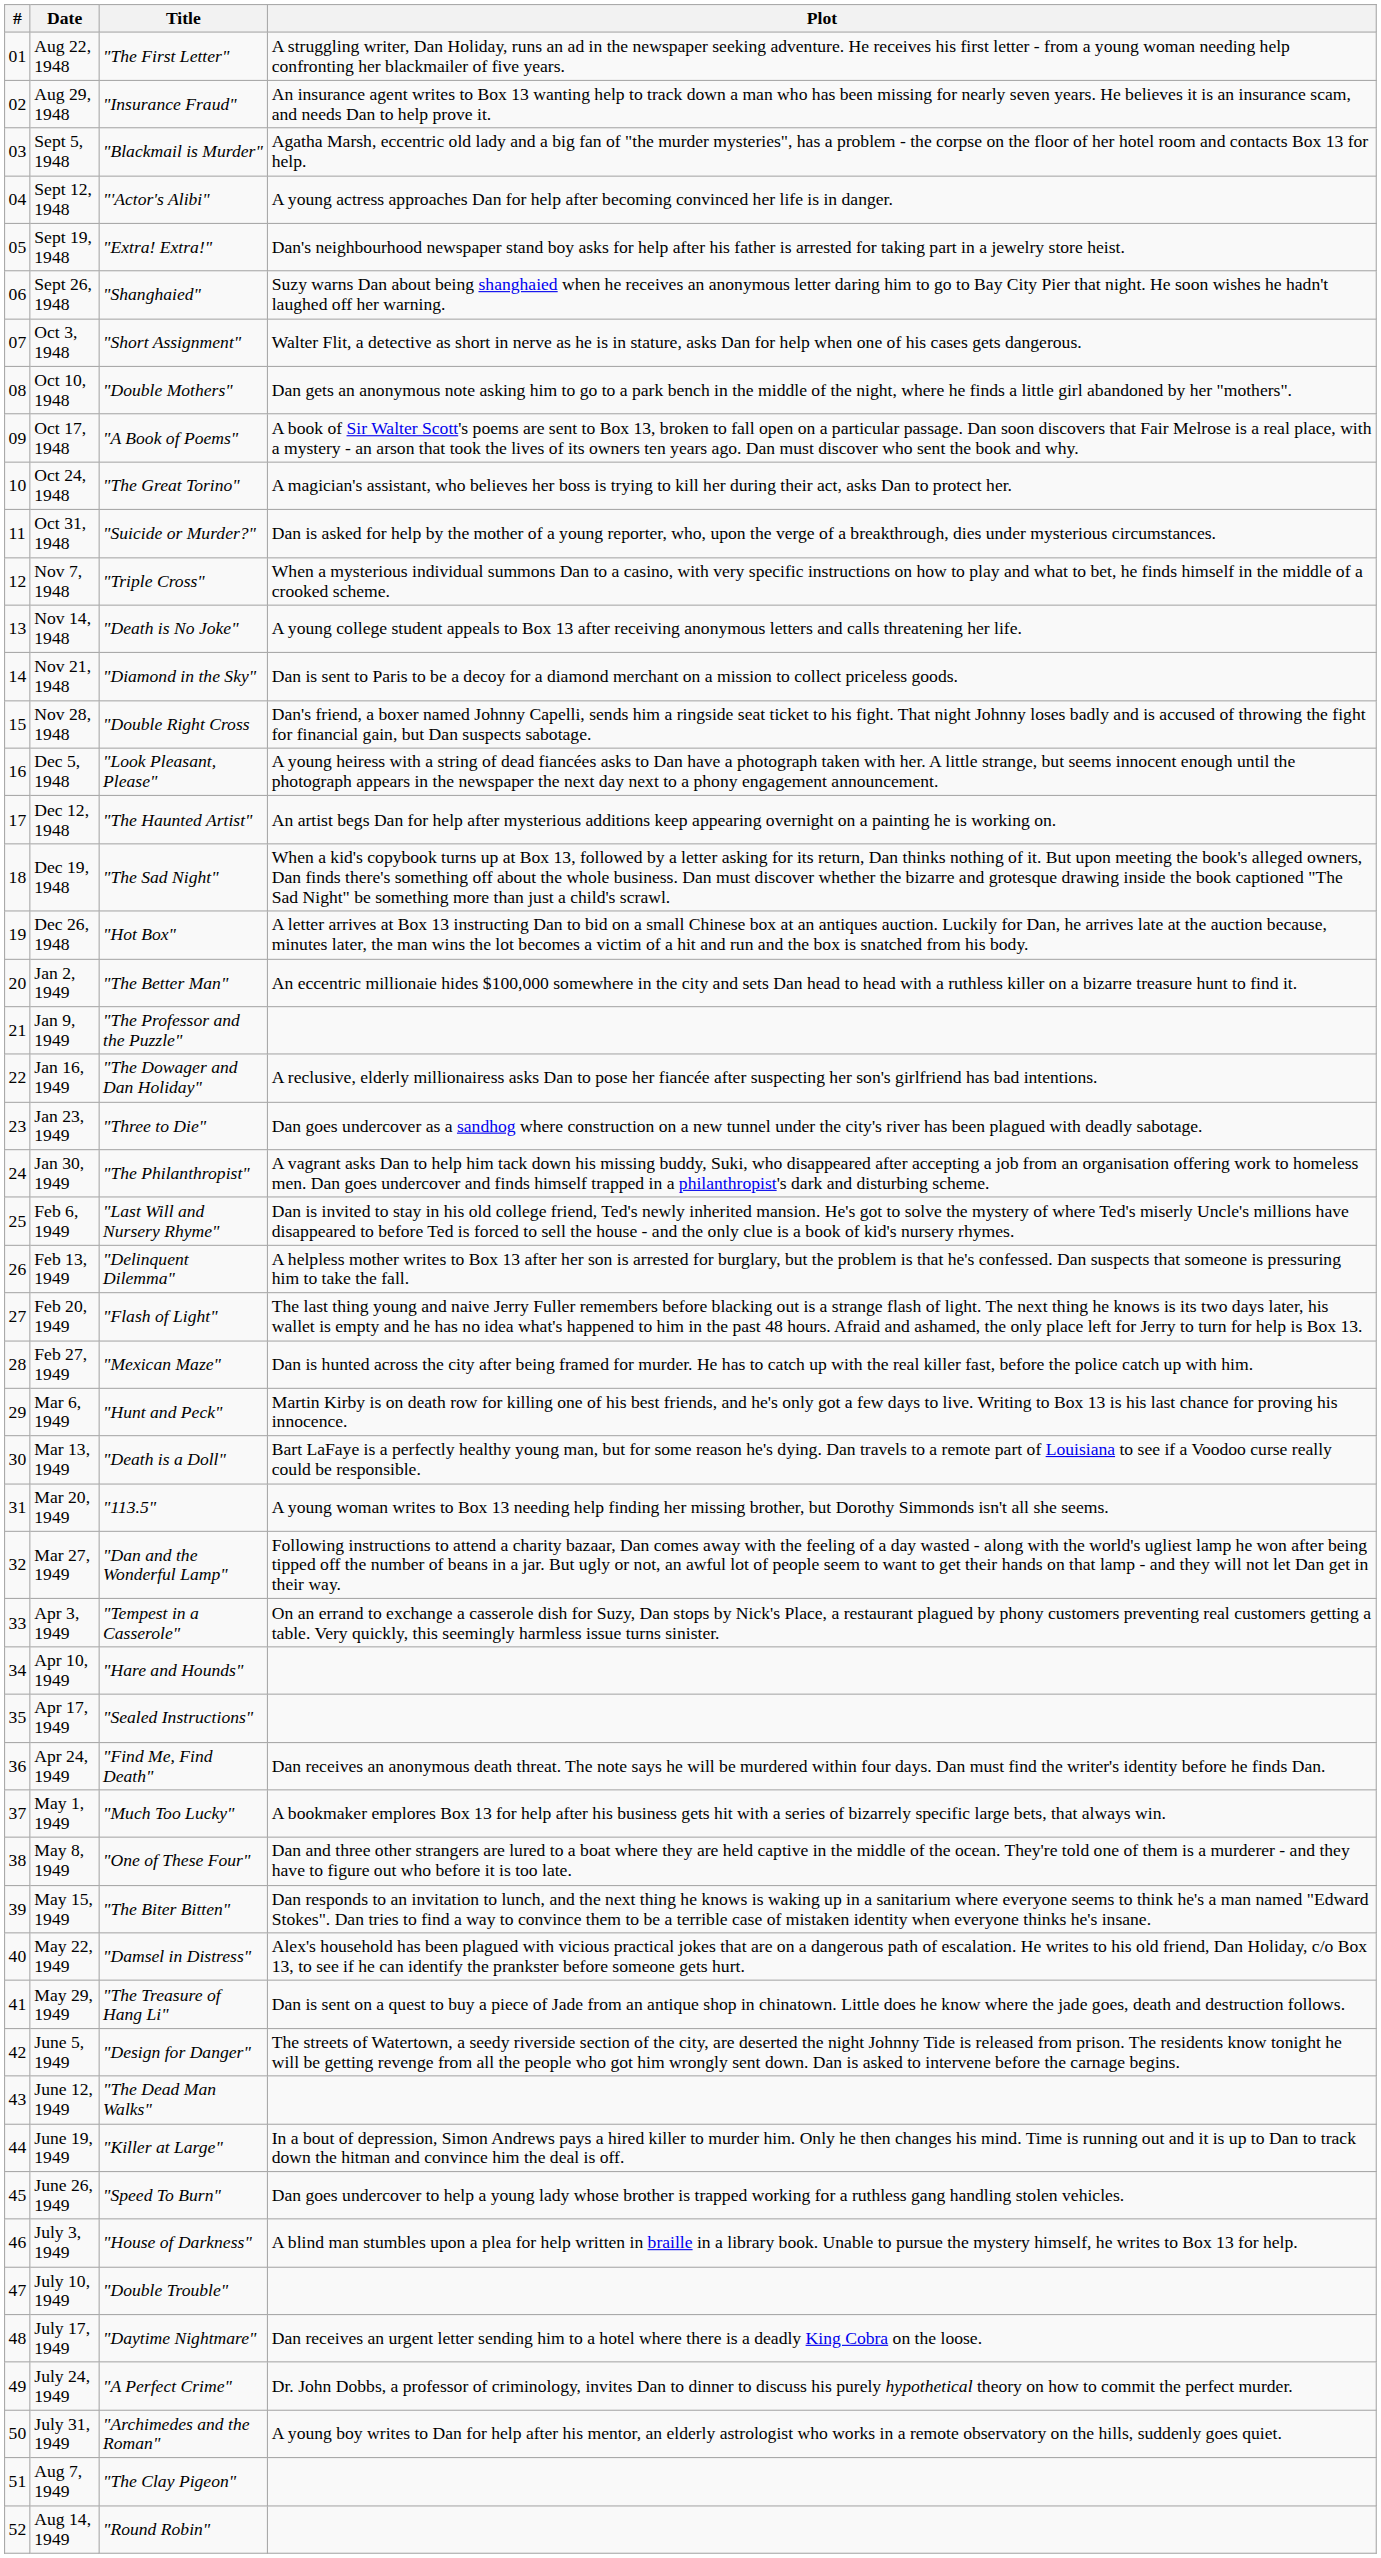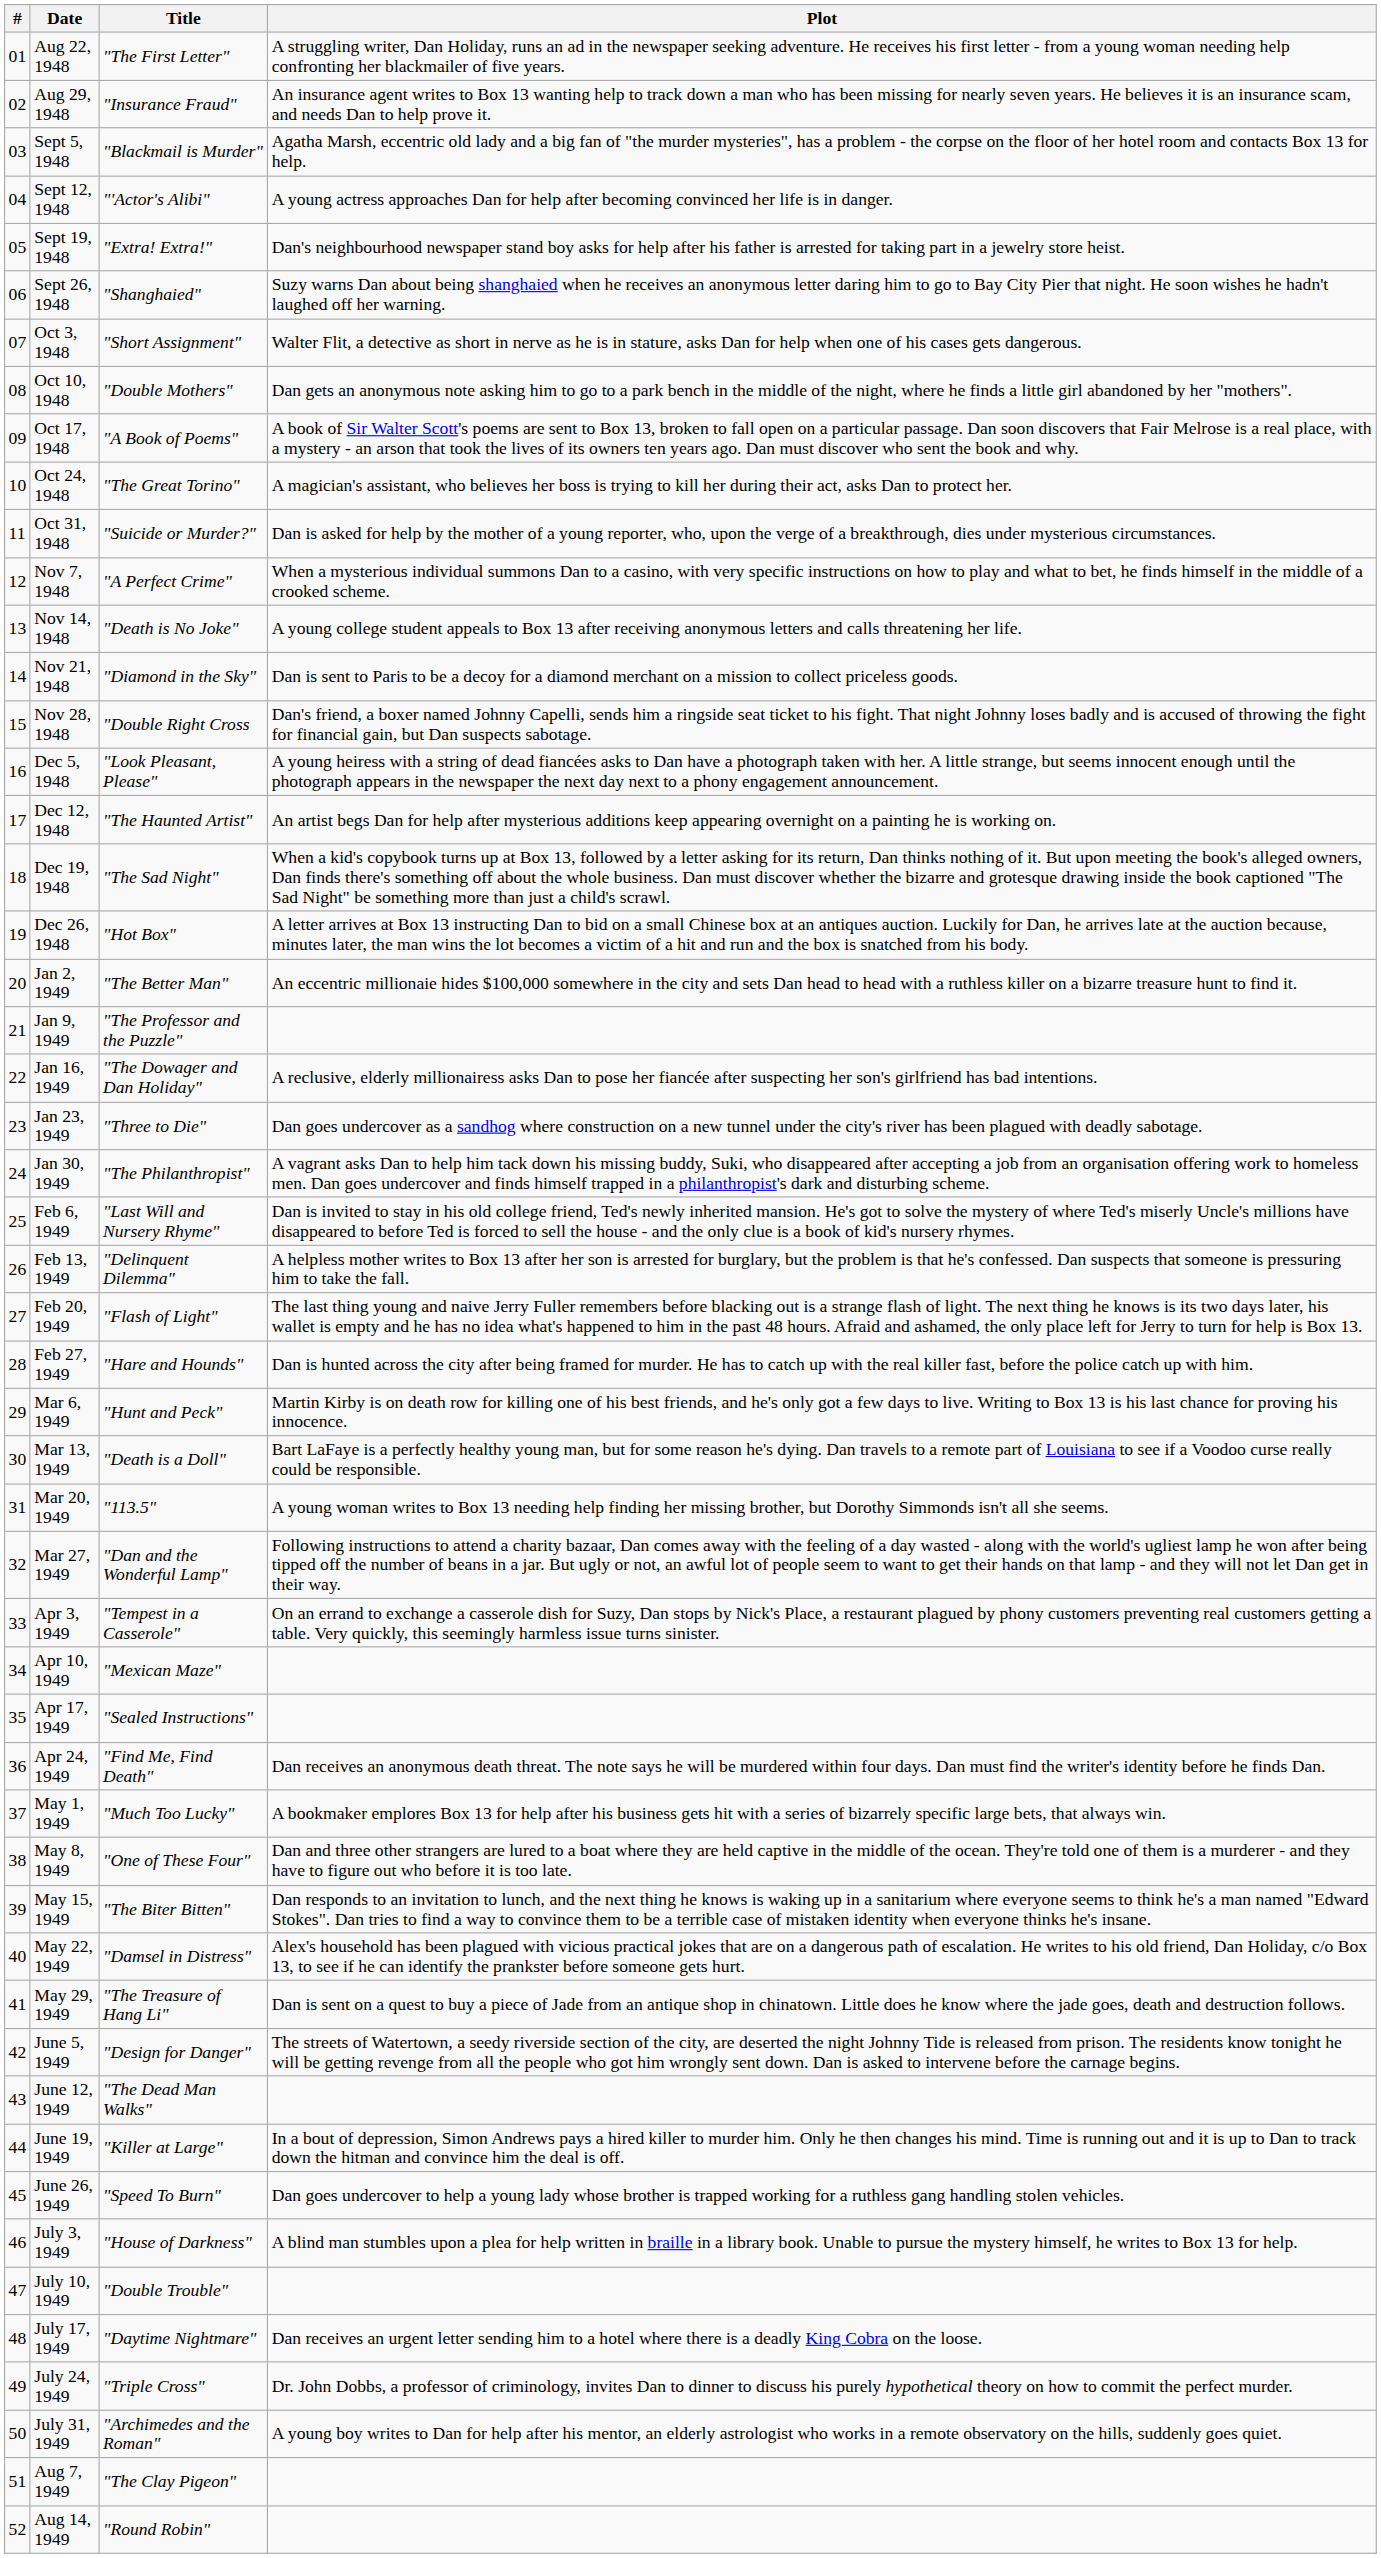Nov 7, 1948 | Title: "Triple Cross" -> "A Perfect Crime"
Feb 27, 1949 | Title: "Mexican Maze" -> "Hare and Hounds"
Apr 10, 1949 | Title: "Hare and Hounds" -> "Mexican Maze"
July 24, 1949 | Title: "A Perfect Crime" -> "Triple Cross"
